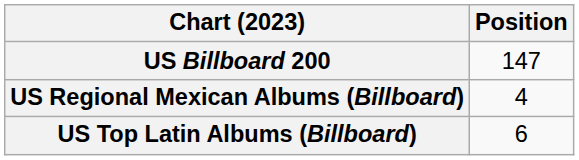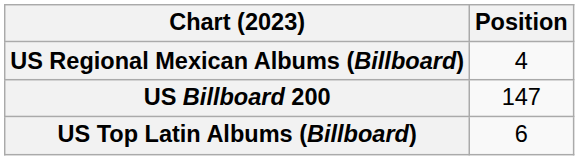rows swapped: US Billboard 200 <-> US Regional Mexican Albums (Billboard)
